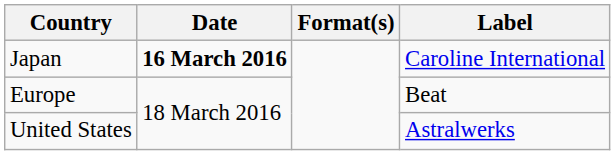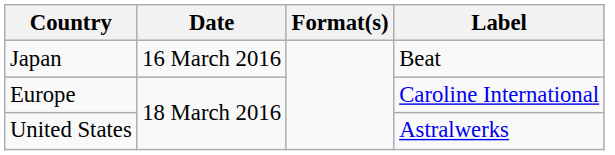Japan | Date: bold -> normal
Japan | Label: Caroline International -> Beat
Europe | Label: Beat -> Caroline International
